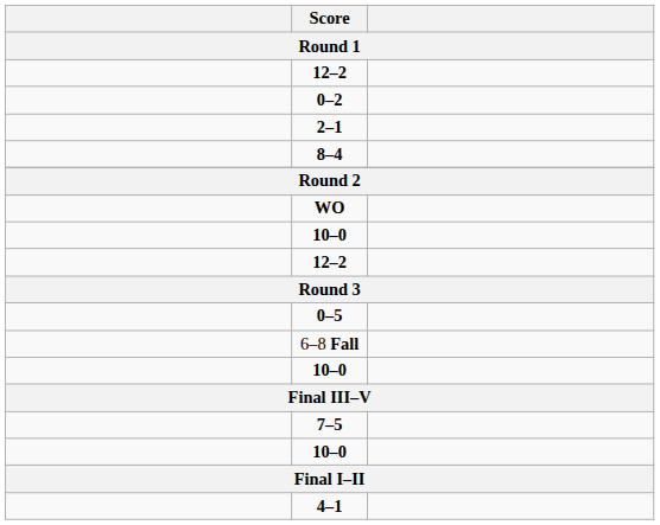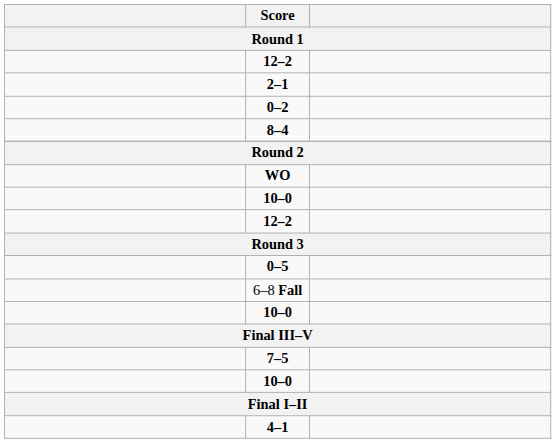rows swapped: 0–2 <-> 2–1
